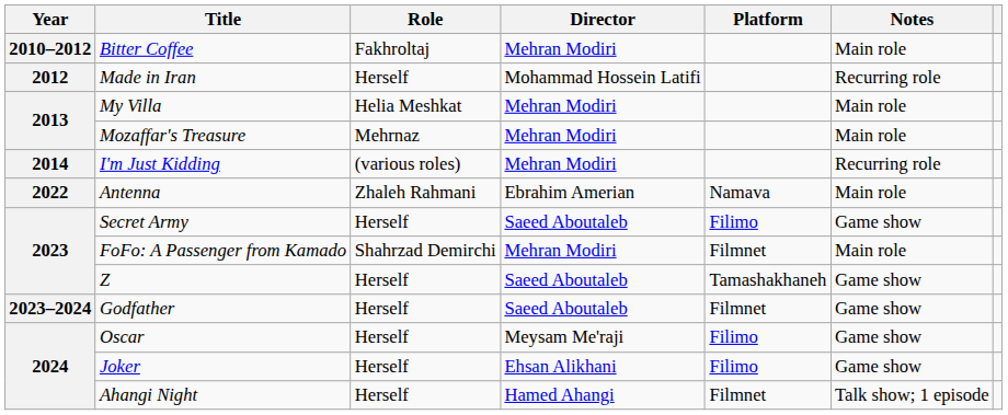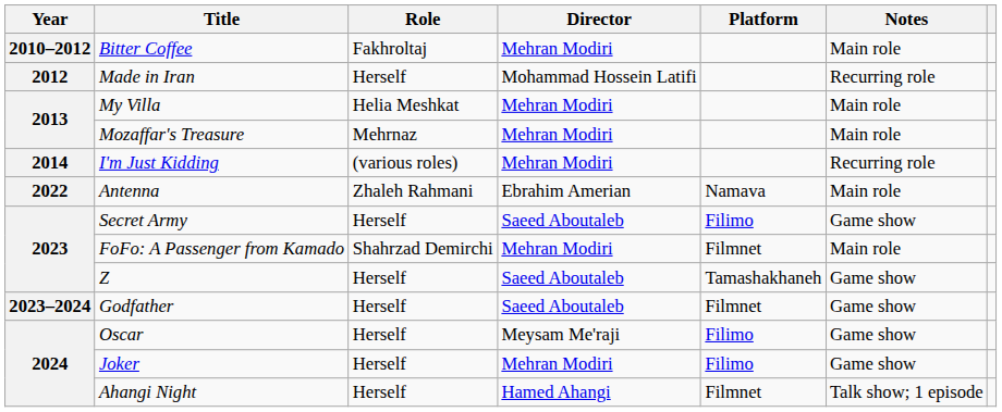Joker | Director: Ehsan Alikhani -> Mehran Modiri
